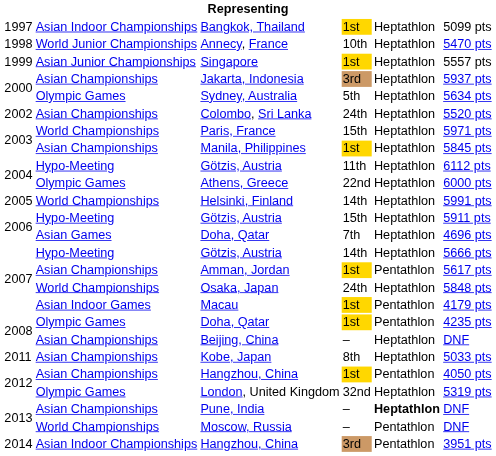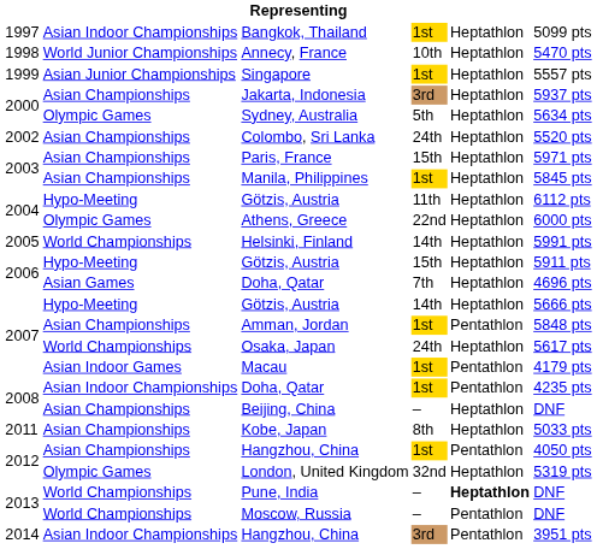Paris, France | column 2: World Championships -> Asian Championships
Amman, Jordan | column 6: 5617 pts -> 5848 pts
Osaka, Japan | column 6: 5848 pts -> 5617 pts
2008 / Doha, Qatar | column 2: Olympic Games -> Asian Indoor Championships
Pune, India | column 2: Asian Championships -> World Championships
